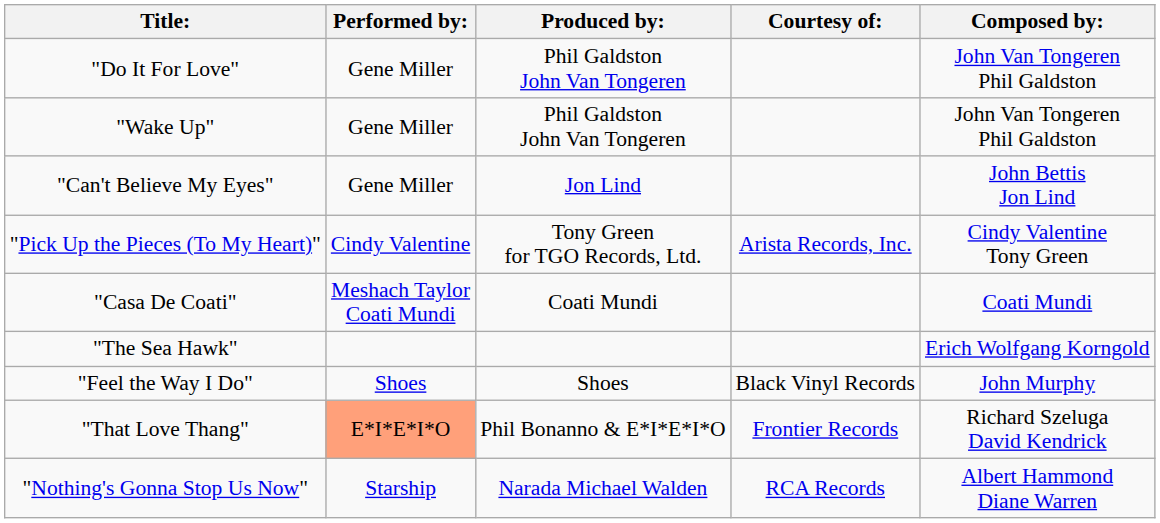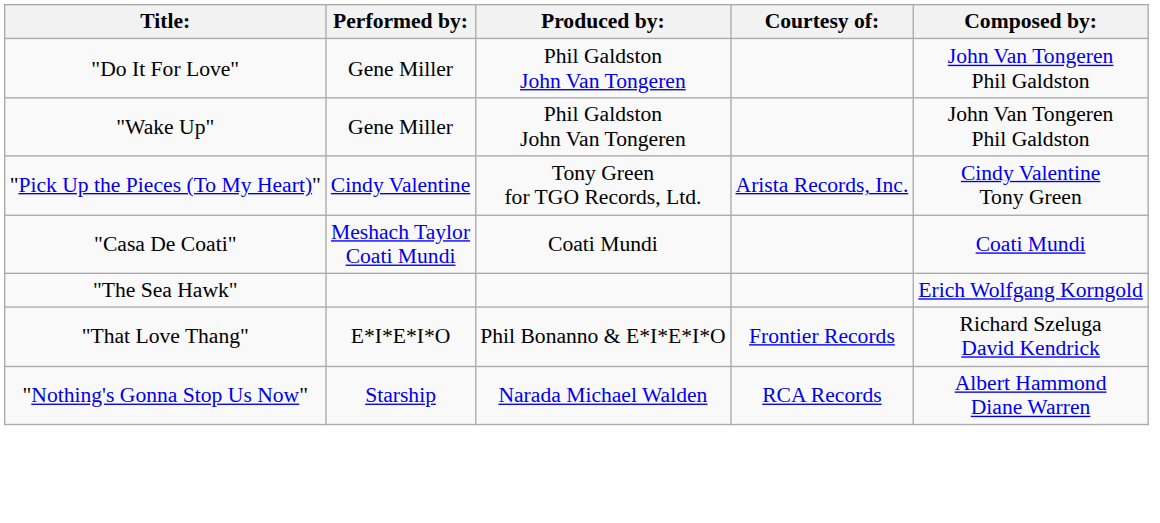- row: "Can't Believe My Eyes" | Gene Miller | Jon Lind | John Bettis Jon Lind
- row: "Feel the Way I Do" | Shoes | Shoes | Black Vinyl Records | John Murphy
"That Love Thang" | Performed by:: lightsalmon background -> no background
